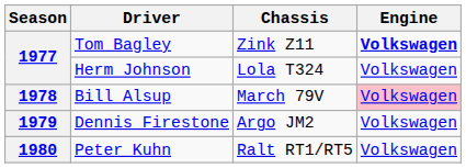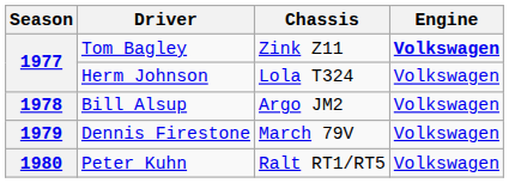Bill Alsup | Chassis: March 79V -> Argo JM2
Bill Alsup | Engine: pink background -> no background
Dennis Firestone | Chassis: Argo JM2 -> March 79V
